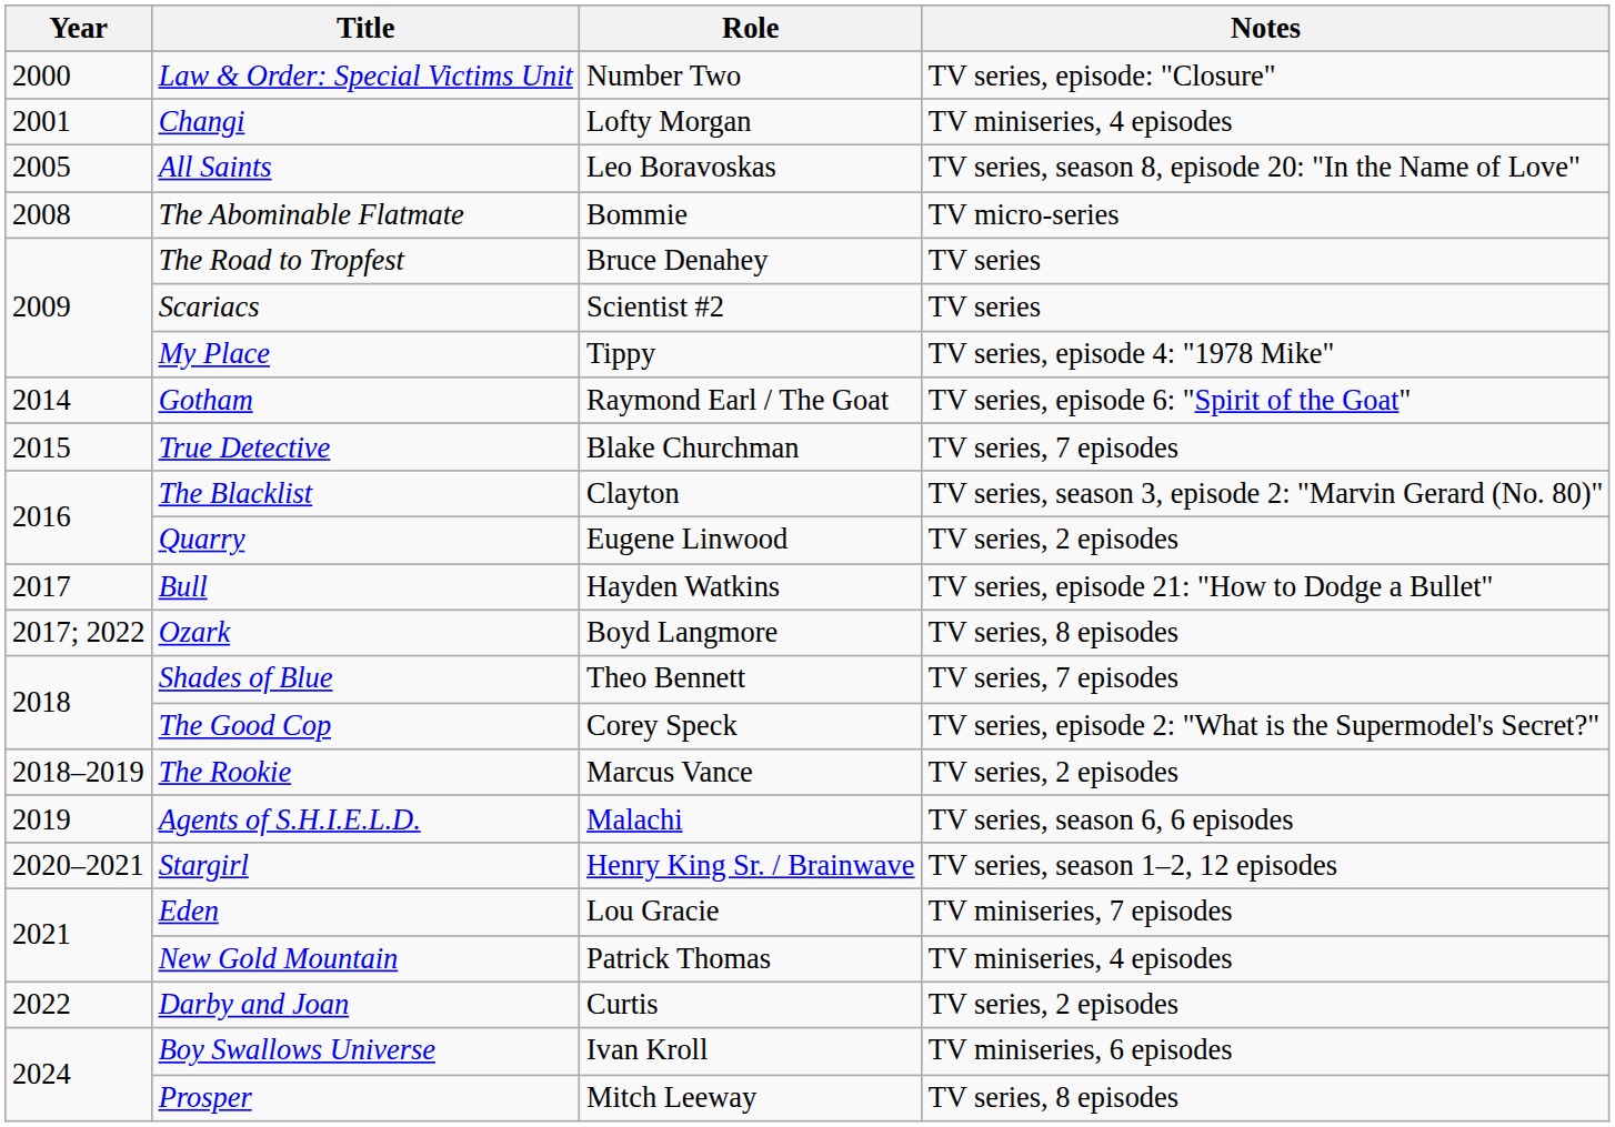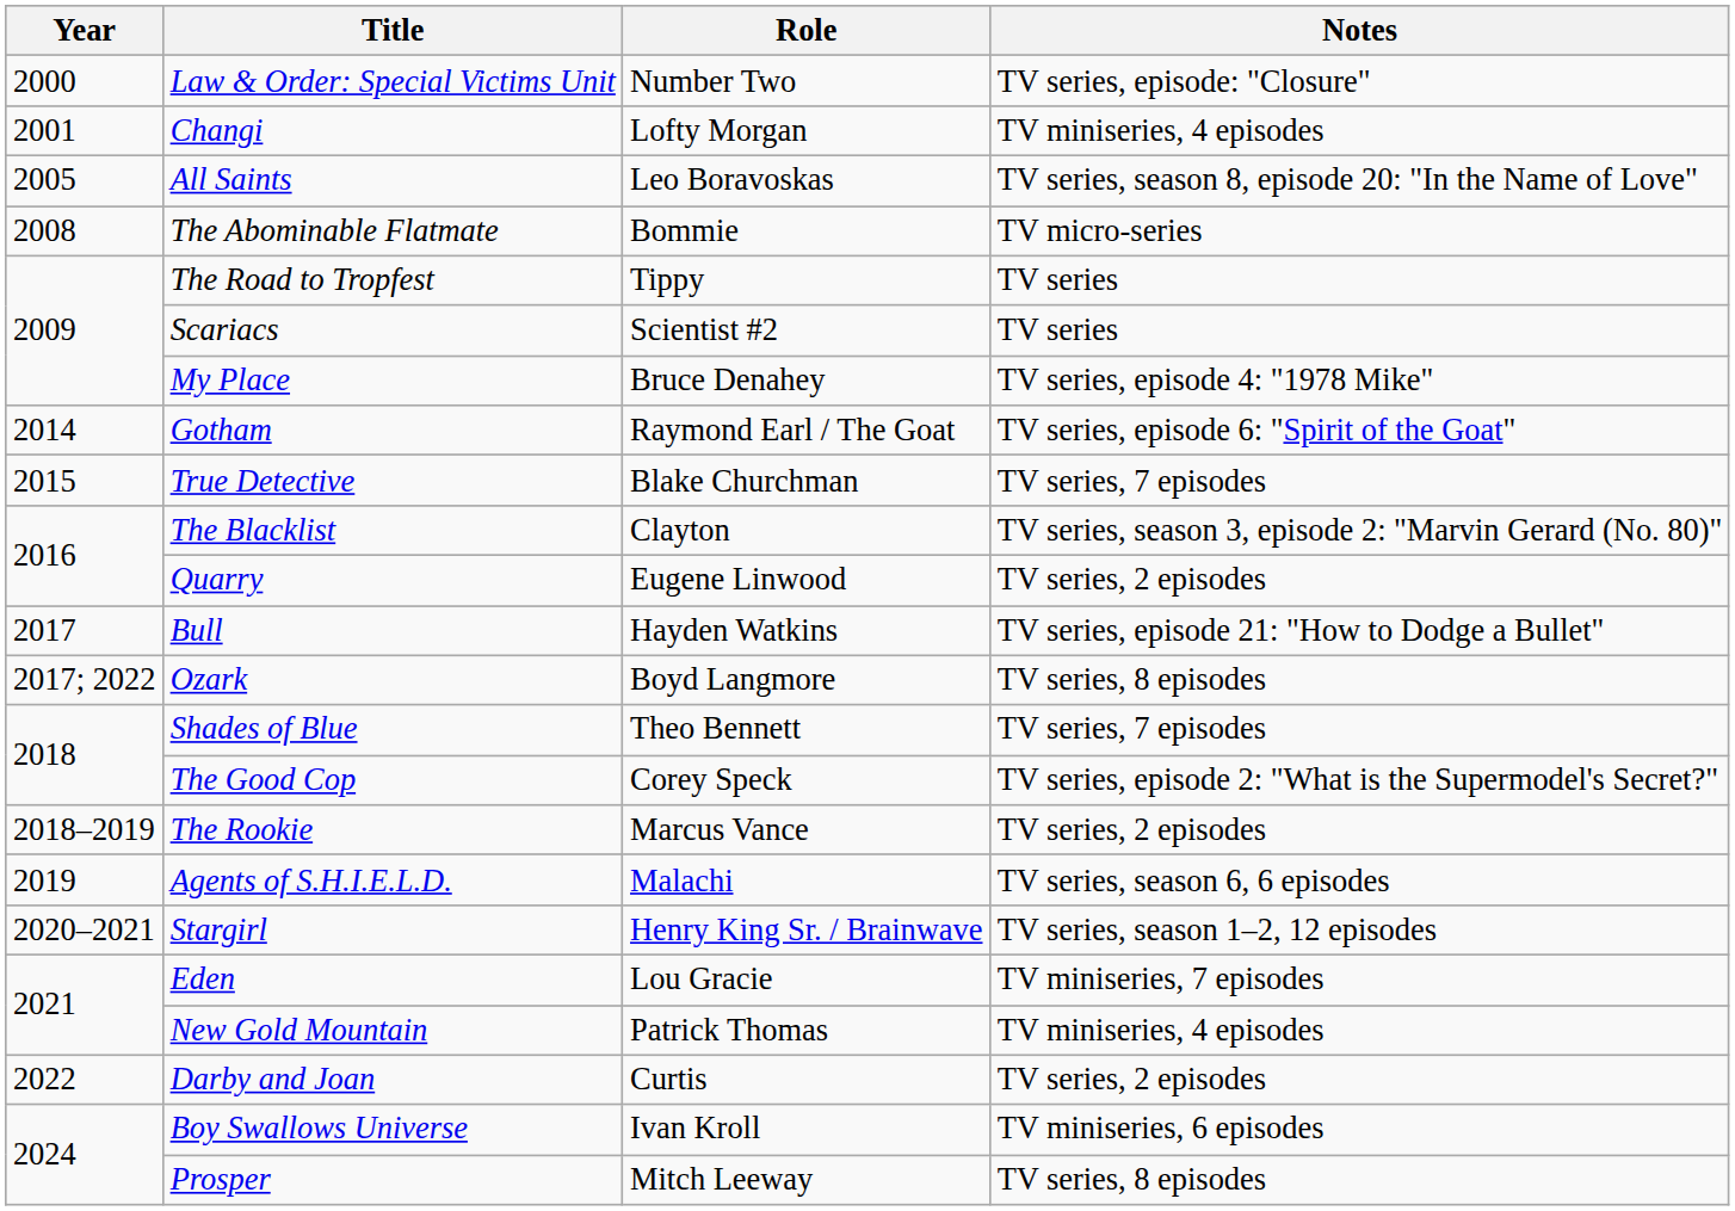The Road to Tropfest | Role: Bruce Denahey -> Tippy
My Place | Role: Tippy -> Bruce Denahey
